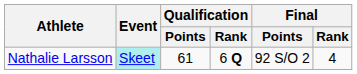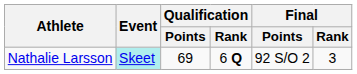Nathalie Larsson | Qualification / Points: 61 -> 69
Nathalie Larsson | Final / Rank: 4 -> 3
